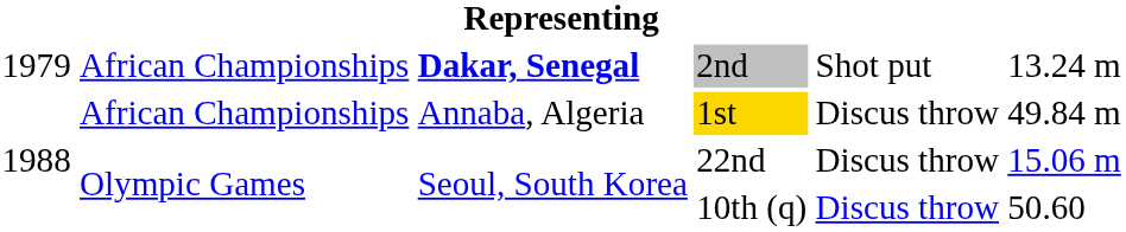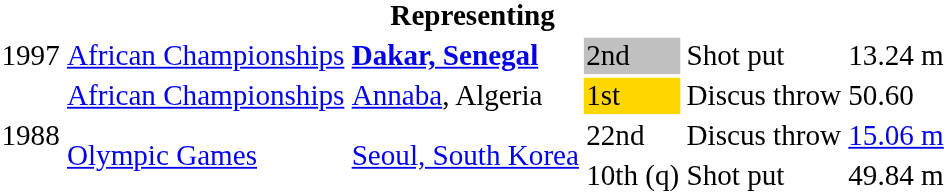2nd | column 1: 1979 -> 1997
1st | column 6: 49.84 m -> 50.60
10th (q) | column 5: Discus throw -> Shot put
10th (q) | column 6: 50.60 -> 49.84 m
